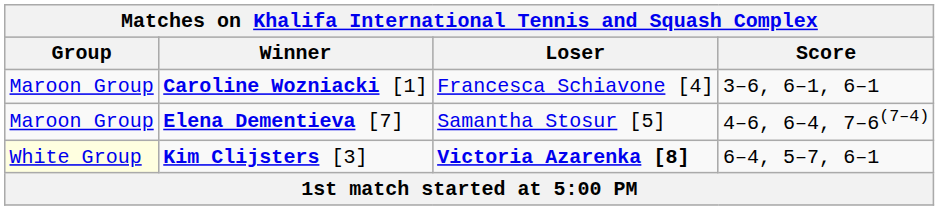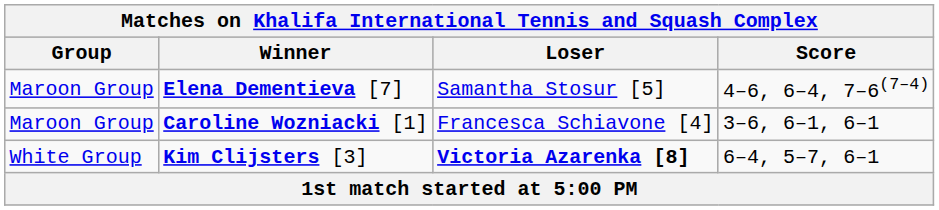rows swapped: Elena Dementieva [7] <-> Caroline Wozniacki [1]
Kim Clijsters [3] | Group: lightyellow background -> no background
